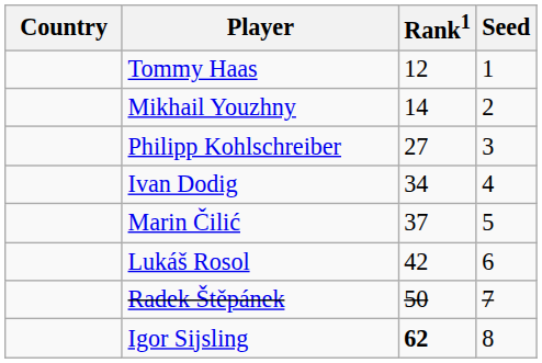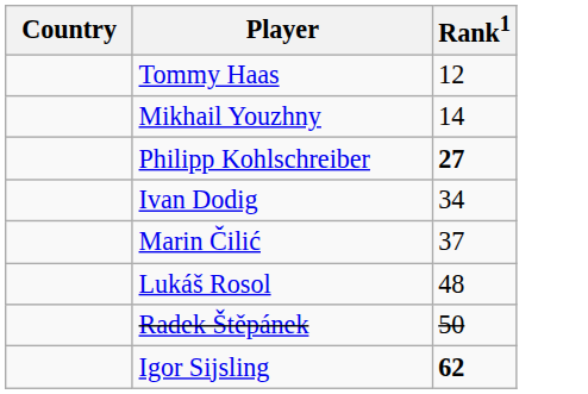- column: Seed | 1 | 2 | 3 | 4 | 5 | 6 | 7 | 8
Philipp Kohlschreiber | Rank1: normal -> bold
Lukáš Rosol | Rank1: 42 -> 48
